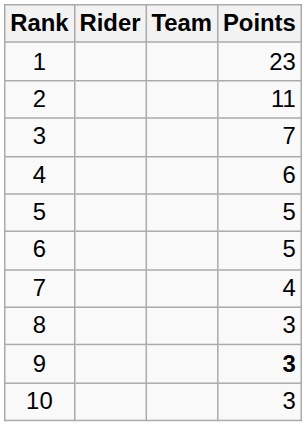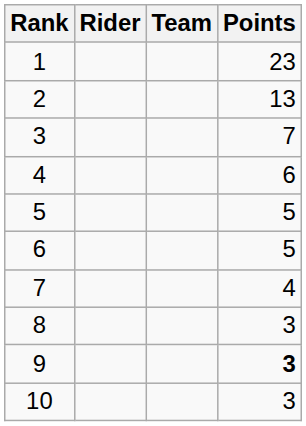2 | Points: 11 -> 13
